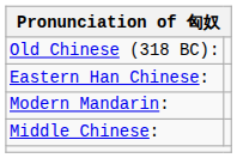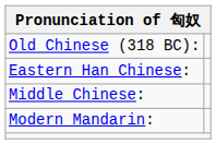rows swapped: Middle Chinese: <-> Modern Mandarin:
